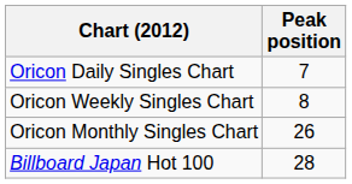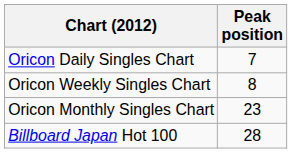Oricon Monthly Singles Chart | Peak position: 26 -> 23
